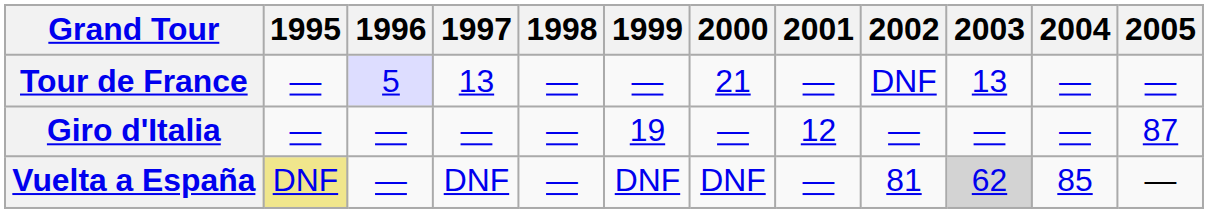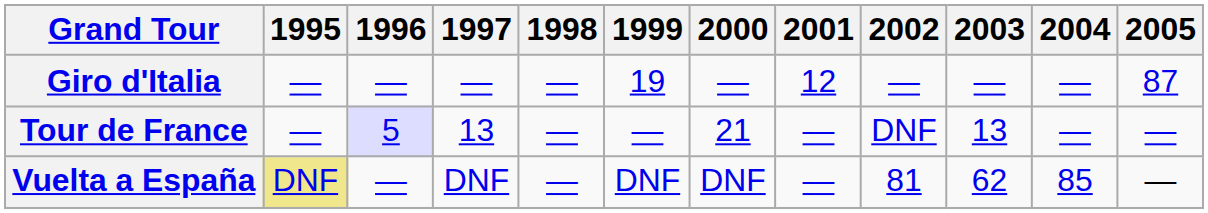rows swapped: Giro d'Italia <-> Tour de France
Vuelta a España | 2003: lightgrey background -> no background
